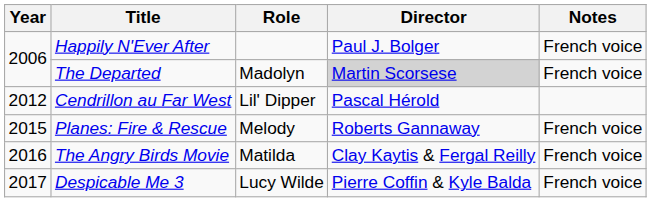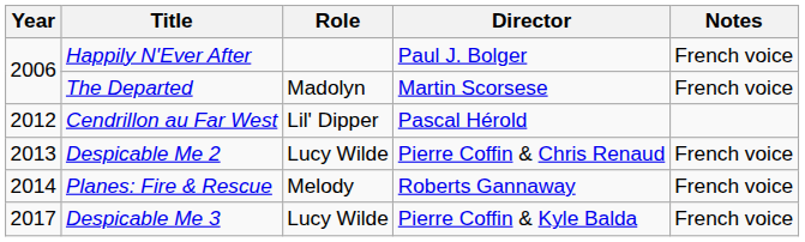The Departed | Director: lightgrey background -> no background
+ row: 2013 | Despicable Me 2 | Lucy Wilde | Pierre Coffin & Chris Renaud | French voice
Planes: Fire & Rescue | Year: 2015 -> 2014
- row: 2016 | The Angry Birds Movie | Matilda | Clay Kaytis & Fergal Reilly | French voice
